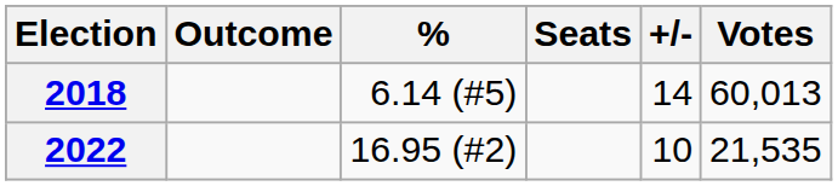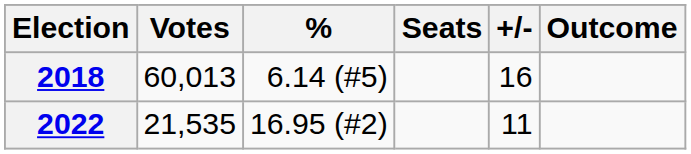columns swapped: Votes <-> Outcome
2018 | +/-: 14 -> 16
2022 | +/-: 10 -> 11
